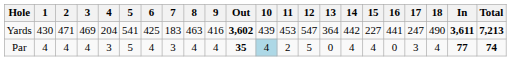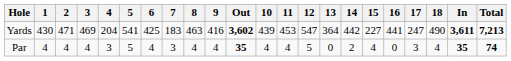Par | 10: lightblue background -> no background
Par | 11: 2 -> 4
Par | 14: 4 -> 2
Par | In: 77 -> 35
